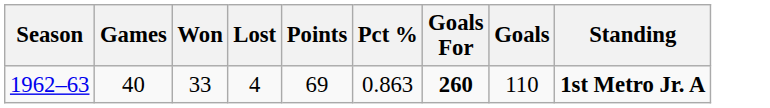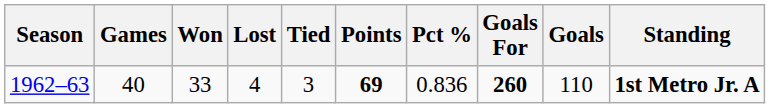+ column: Tied | 3
1962–63 | Points: normal -> bold
1962–63 | Pct %: 0.863 -> 0.836
